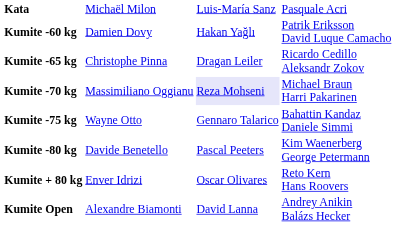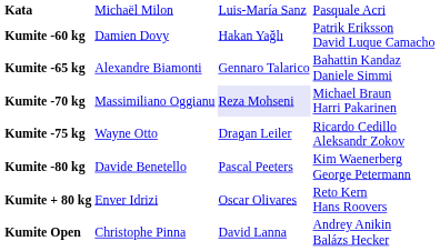Kumite -65 kg | column 2: Christophe Pinna -> Alexandre Biamonti
Kumite -65 kg | column 3: Dragan Leiler -> Gennaro Talarico
Kumite -65 kg | column 4: Ricardo Cedillo Aleksandr Zokov -> Bahattin Kandaz Daniele Simmi
Kumite -75 kg | column 3: Gennaro Talarico -> Dragan Leiler
Kumite -75 kg | column 4: Bahattin Kandaz Daniele Simmi -> Ricardo Cedillo Aleksandr Zokov
Kumite Open | column 2: Alexandre Biamonti -> Christophe Pinna
